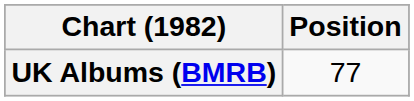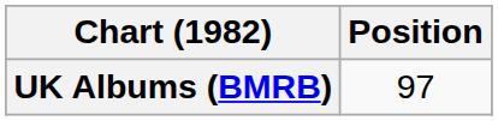UK Albums (BMRB) | Position: 77 -> 97
